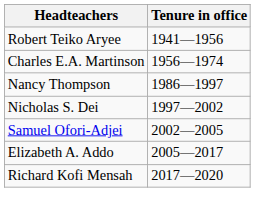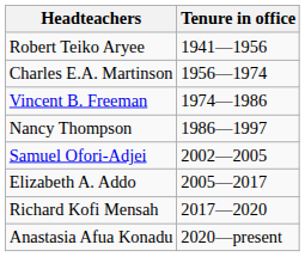+ row: Vincent B. Freeman | 1974—1986
- row: Nicholas S. Dei | 1997—2002
+ row: Anastasia Afua Konadu | 2020—present
